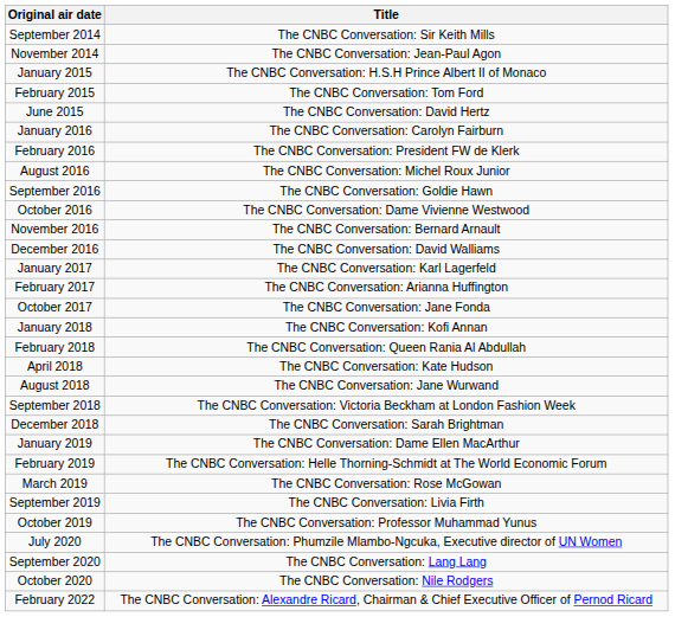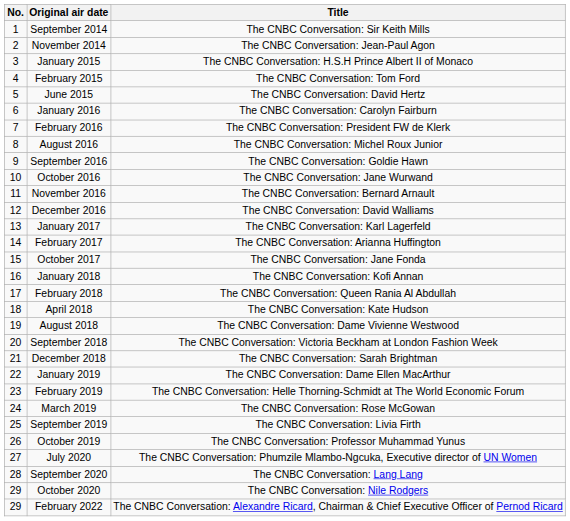+ column: No. | 1 | 2 | 3 | 4 | 5 | 6 | 7 | 8 | 9 | 10 | 11 | 12 | 13 | 14 | 15 | 16 | 17 | 18 | 19 | 20 | 21 | 22 | 23 | 24 | 25 | 26 | 27 | 28 | 29 | 29
October 2016 | Title: The CNBC Conversation: Dame Vivienne Westwood -> The CNBC Conversation: Jane Wurwand
August 2018 | Title: The CNBC Conversation: Jane Wurwand -> The CNBC Conversation: Dame Vivienne Westwood
